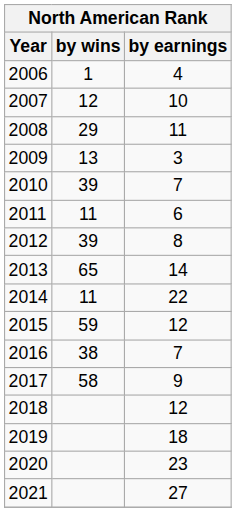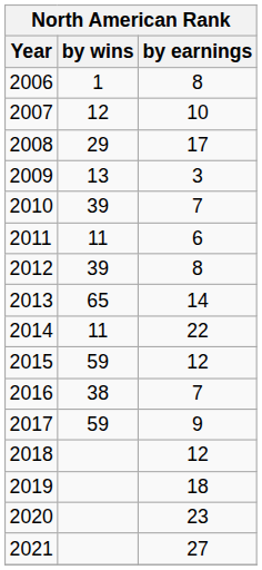2006 | by earnings: 4 -> 8
2008 | by earnings: 11 -> 17
2017 | by wins: 58 -> 59
